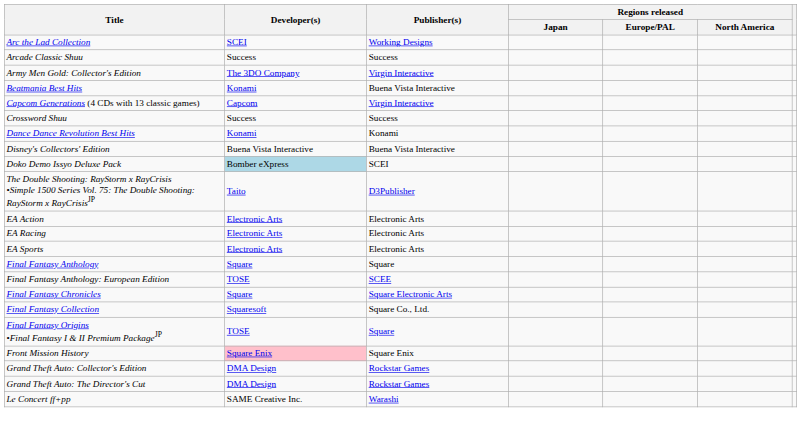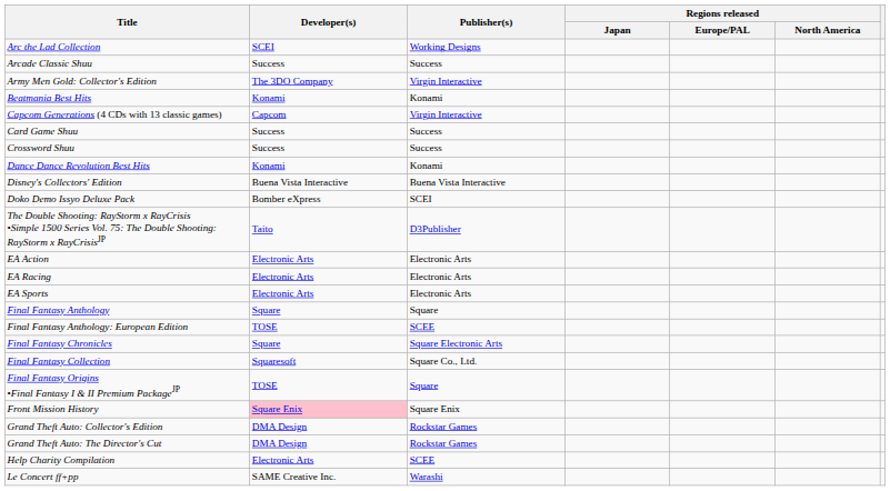Beatmania Best Hits | Publisher(s): Buena Vista Interactive -> Konami
+ row: Card Game Shuu | Success | Success
Doko Demo Issyo Deluxe Pack | Developer(s): lightblue background -> no background
+ row: Help Charity Compilation | Electronic Arts | SCEE
